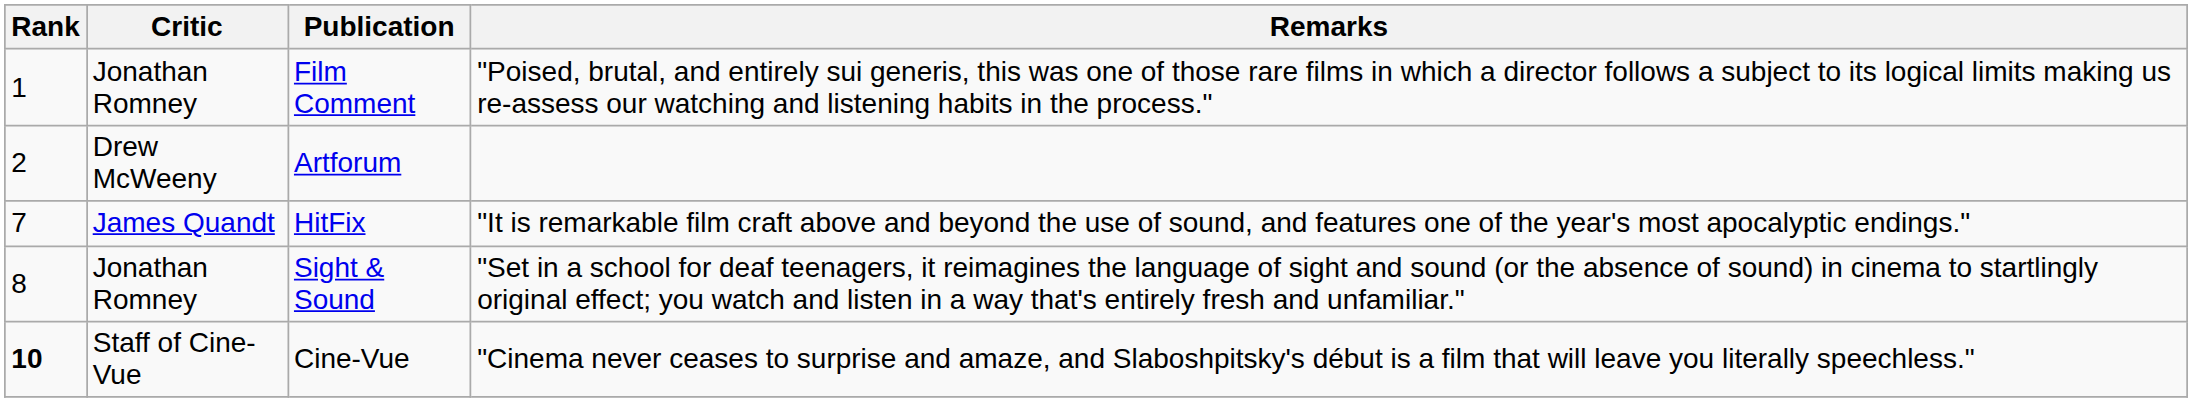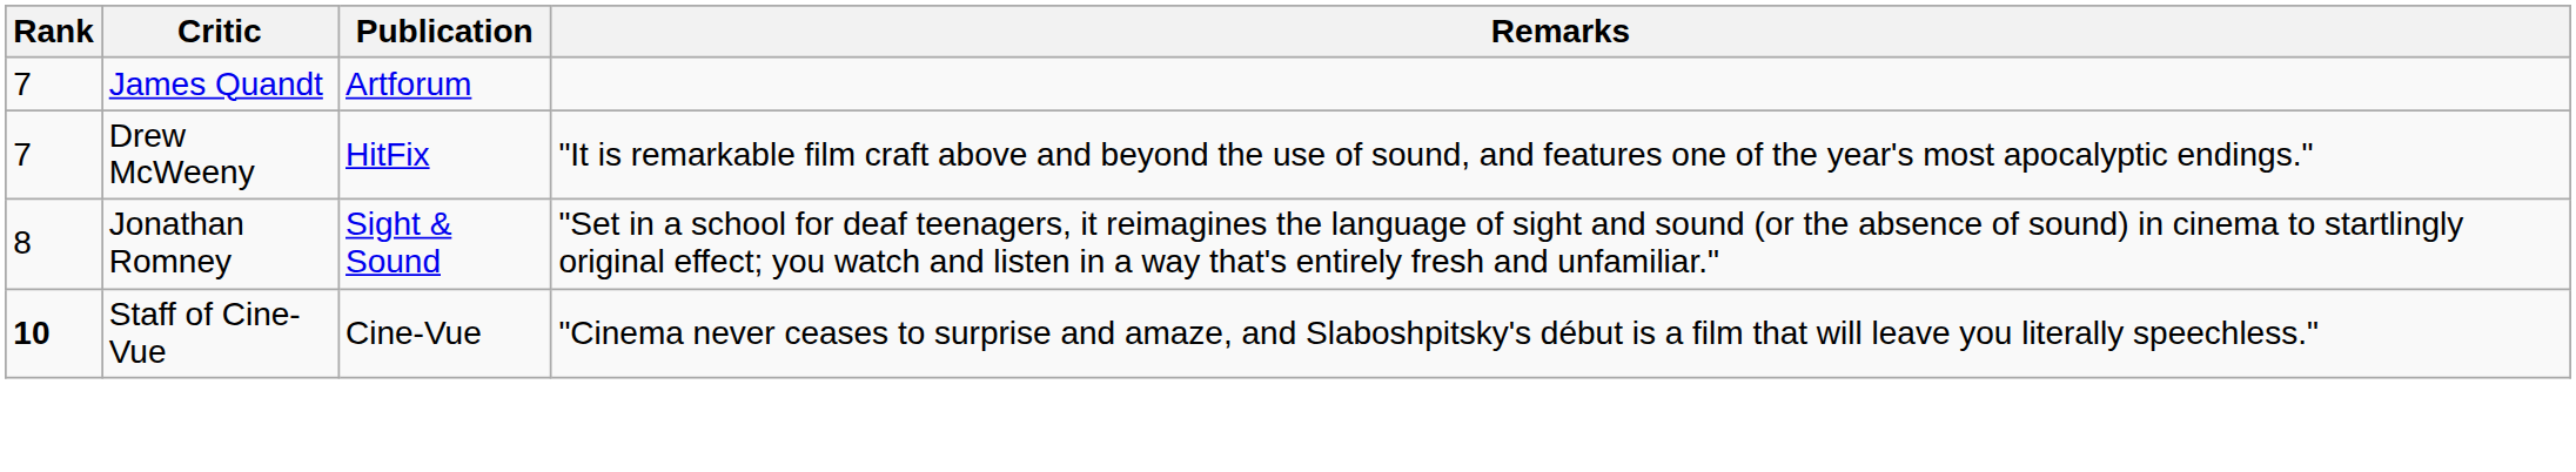- row: 1 | Jonathan Romney | Film Comment | "Poised, brutal, and entirely sui generis, this was one of those rare films in which a director follows a subject to its logical limits making us re-assess our watching and listening habits in the process."
Artforum | Rank: 2 -> 7
Artforum | Critic: Drew McWeeny -> James Quandt
HitFix | Critic: James Quandt -> Drew McWeeny
